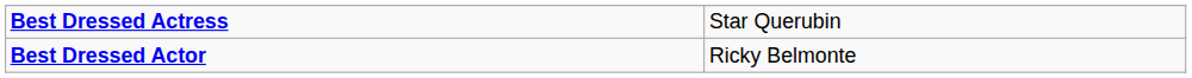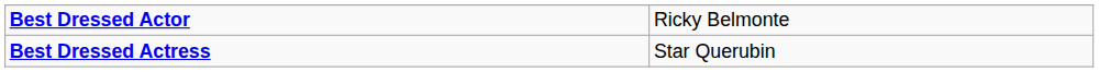rows swapped: Best Dressed Actor <-> Best Dressed Actress
